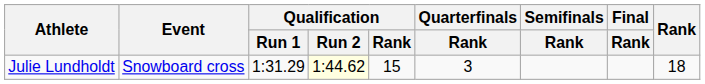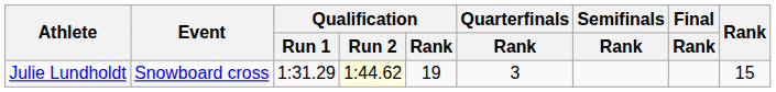Julie Lundholdt | Qualification / Rank: 15 -> 19
Julie Lundholdt | Rank: 18 -> 15
